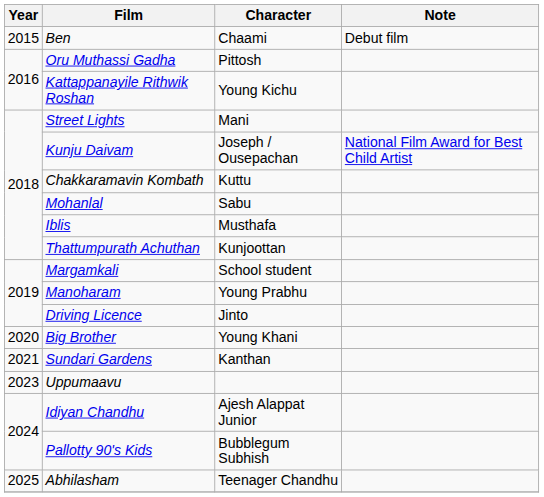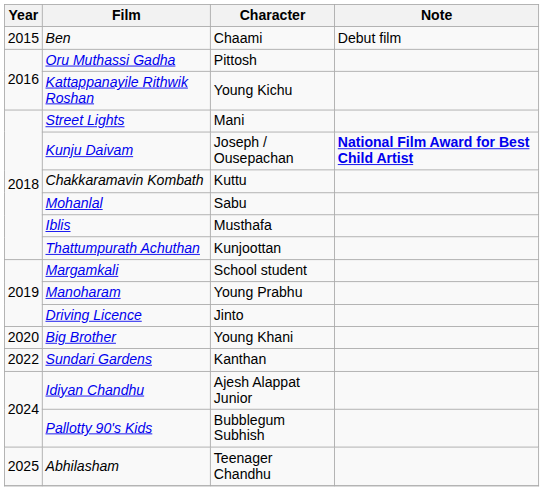Kunju Daivam | Note: normal -> bold
Sundari Gardens | Year: 2021 -> 2022
- row: 2023 | Uppumaavu
